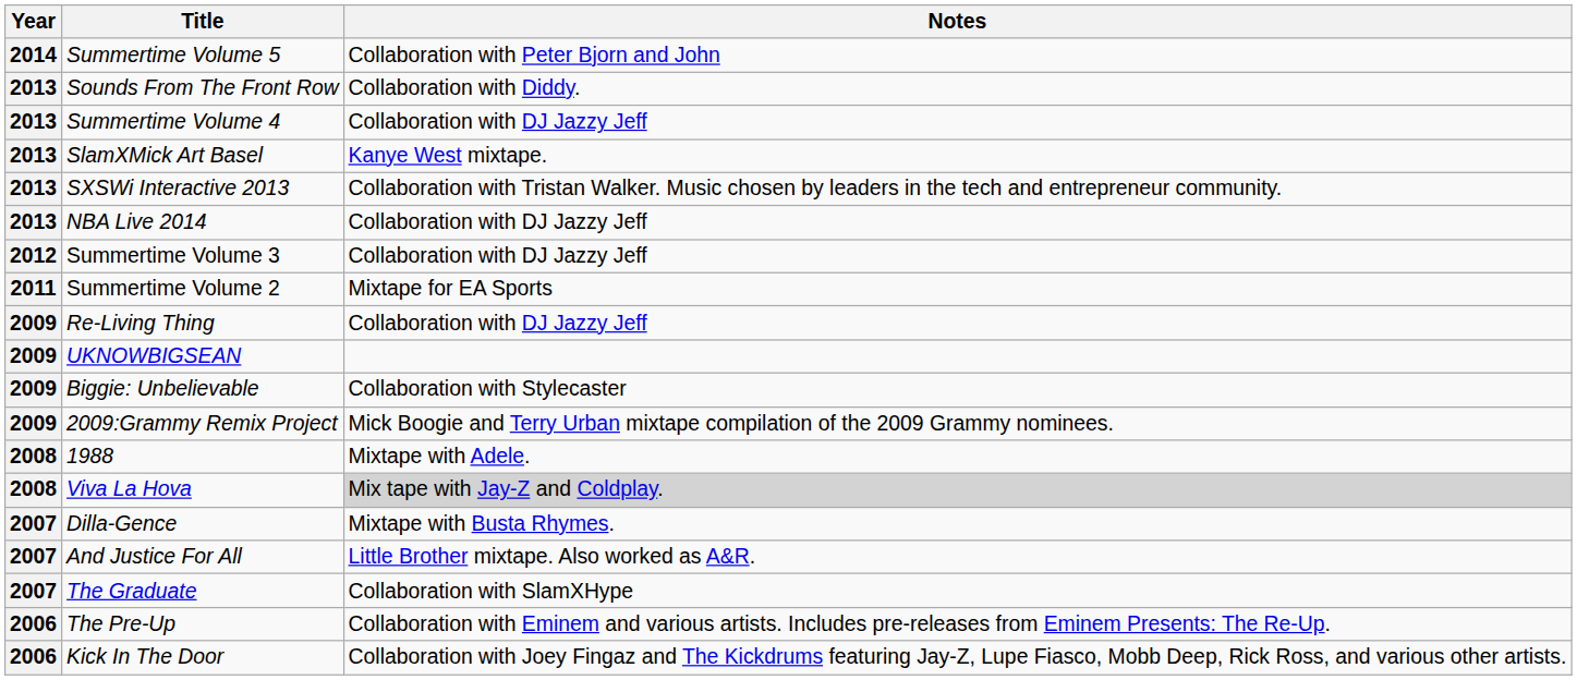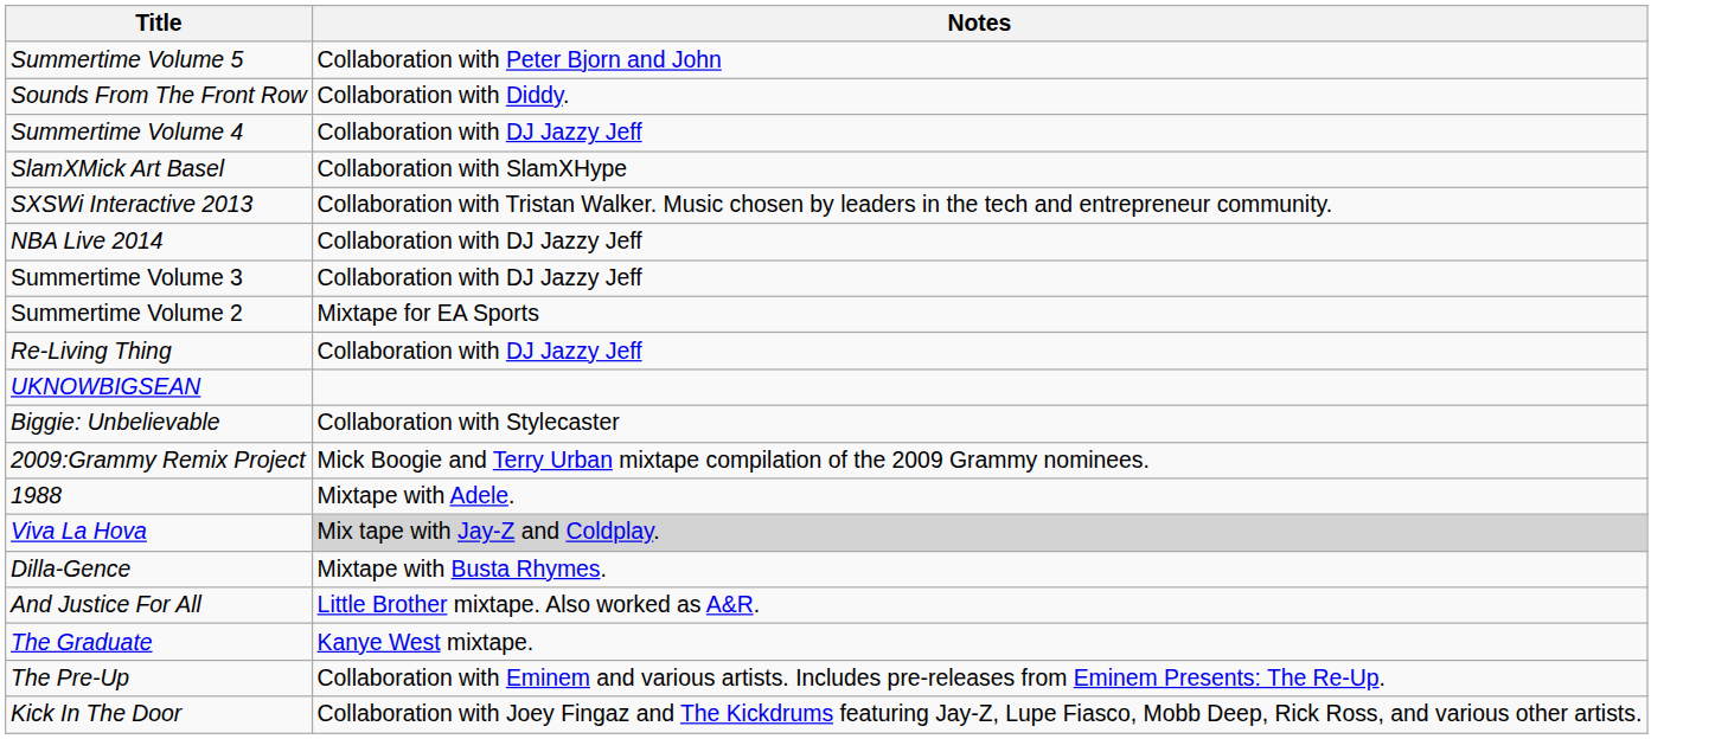- column: Year | 2014 | 2013 | 2013 | 2013 | 2013 | 2013 | 2012 | 2011 | 2009 | 2009 | 2009 | 2009 | 2008 | 2008 | 2007 | 2007 | 2007 | 2006 | 2006
SlamXMick Art Basel | Notes: Kanye West mixtape. -> Collaboration with SlamXHype
The Graduate | Notes: Collaboration with SlamXHype -> Kanye West mixtape.
